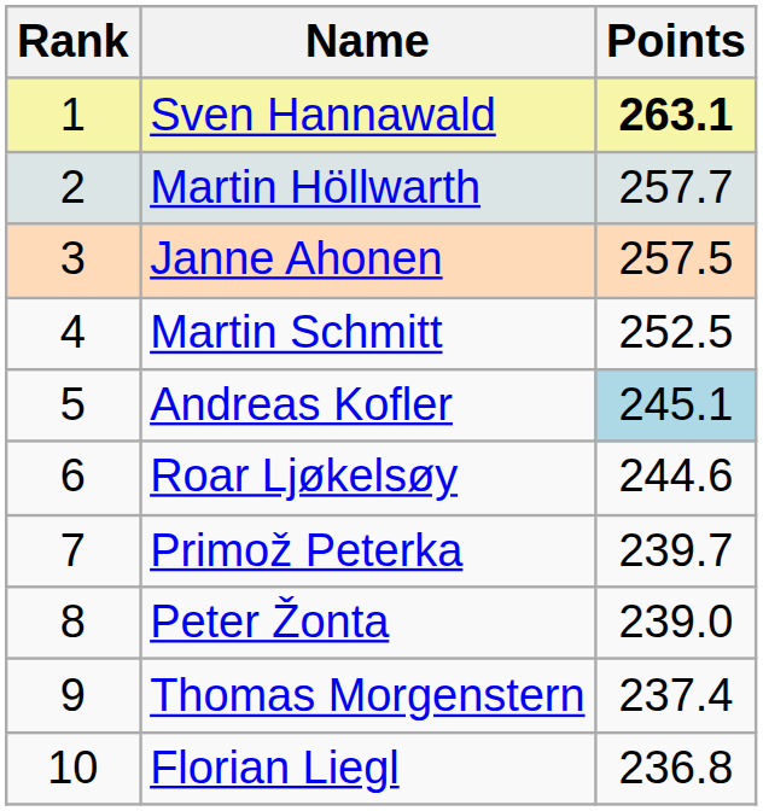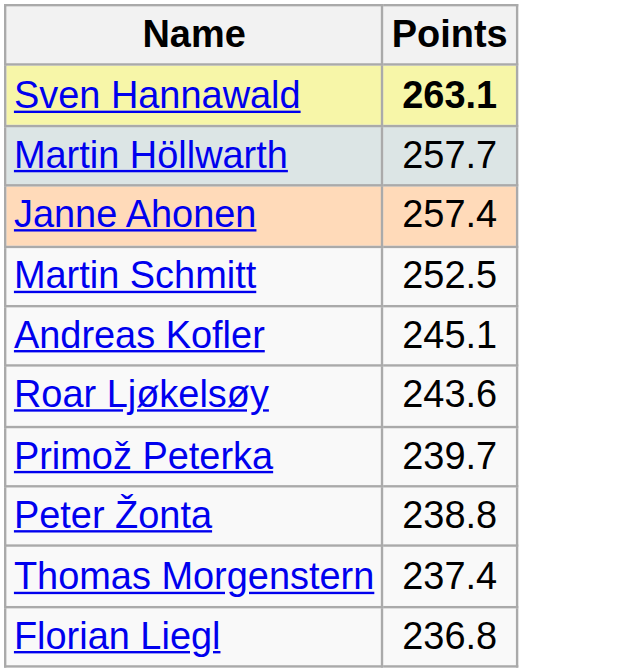- column: Rank | 1 | 2 | 3 | 4 | 5 | 6 | 7 | 8 | 9 | 10
Janne Ahonen | Points: 257.5 -> 257.4
Andreas Kofler | Points: lightblue background -> no background
Roar Ljøkelsøy | Points: 244.6 -> 243.6
Peter Žonta | Points: 239.0 -> 238.8
